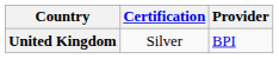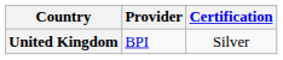columns swapped: Provider <-> Certification
